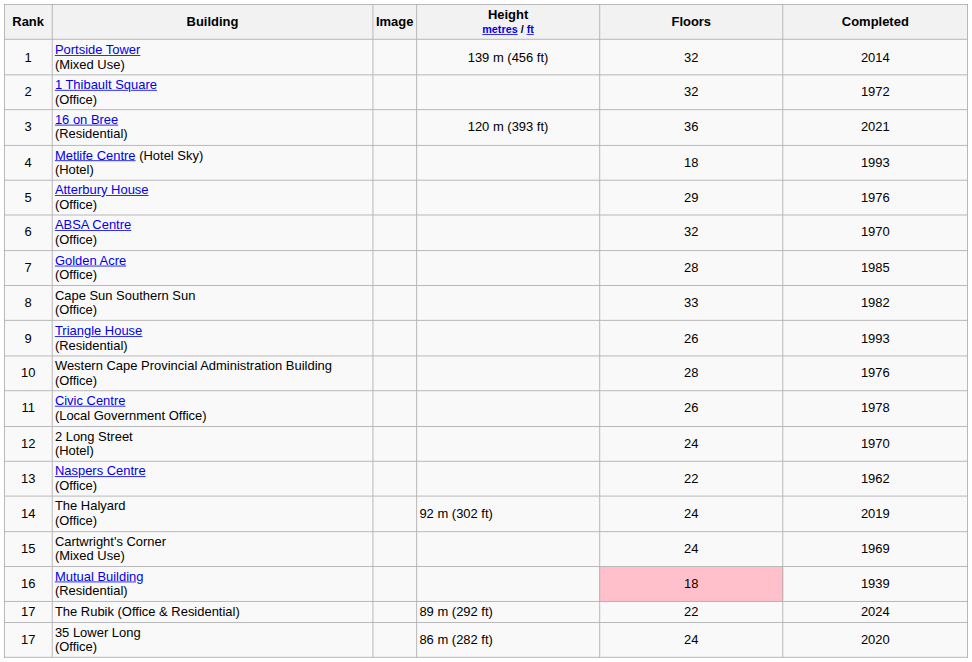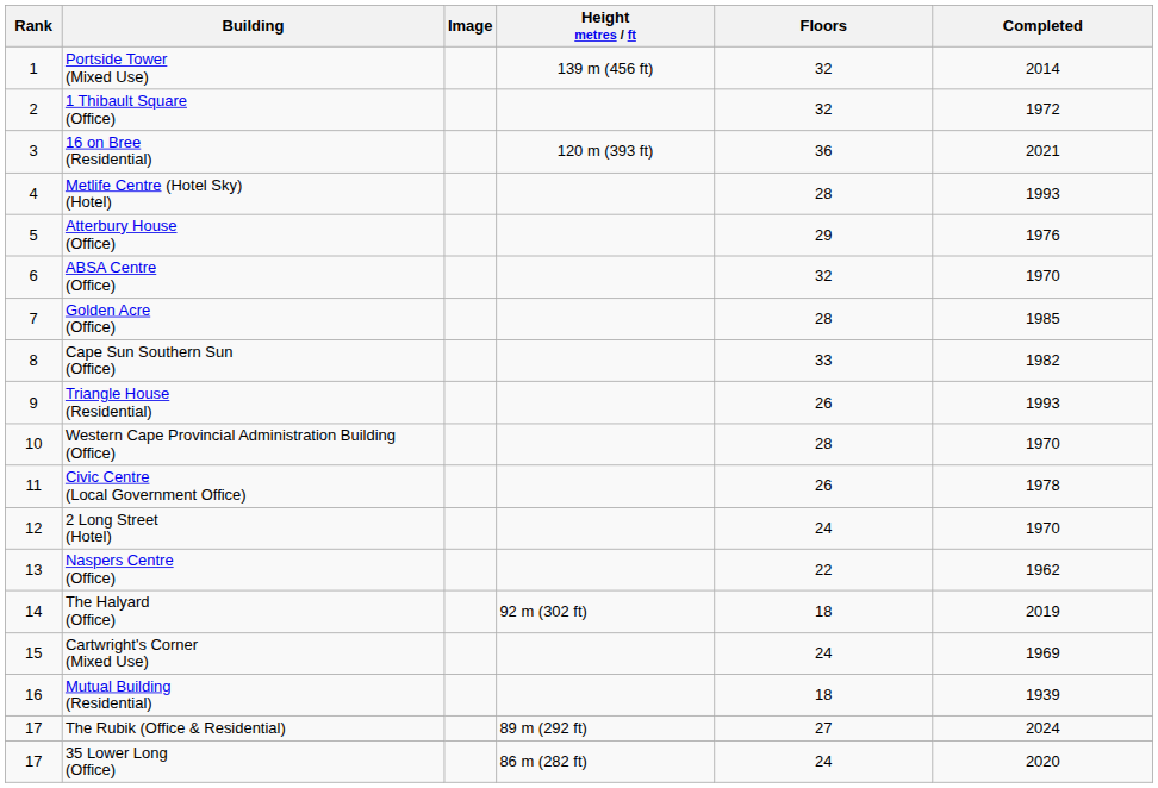Metlife Centre (Hotel Sky) (Hotel) | Floors: 18 -> 28
Western Cape Provincial Administration Building (Office) | Completed: 1976 -> 1970
The Halyard (Office) | Floors: 24 -> 18
Mutual Building (Residential) | Floors: pink background -> no background
The Rubik (Office & Residential) | Floors: 22 -> 27
